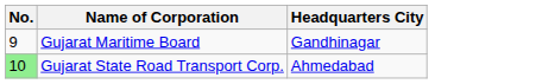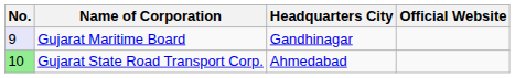+ column: Official Website
Gujarat Maritime Board | No.: no background -> lavender background
